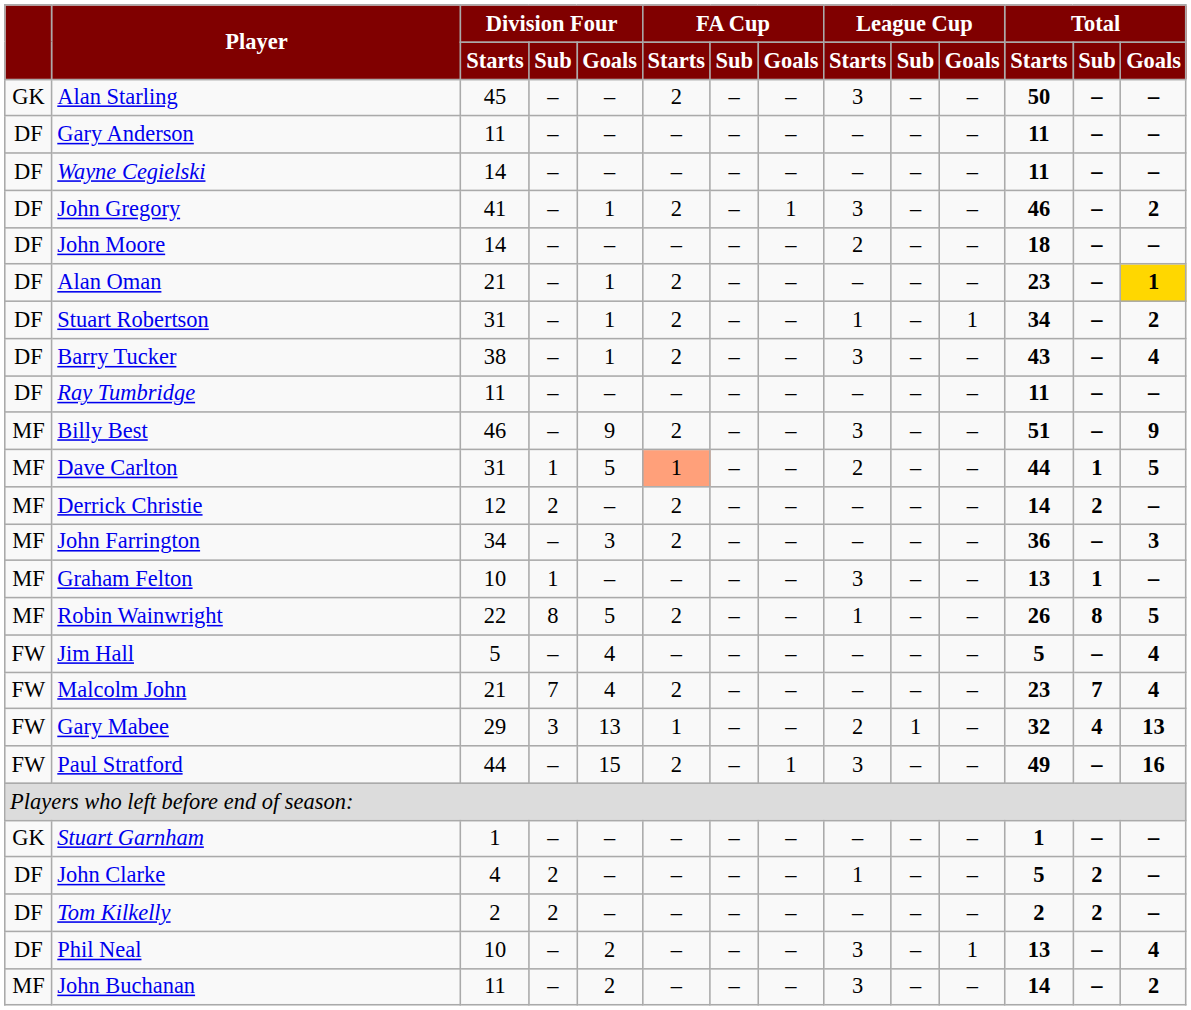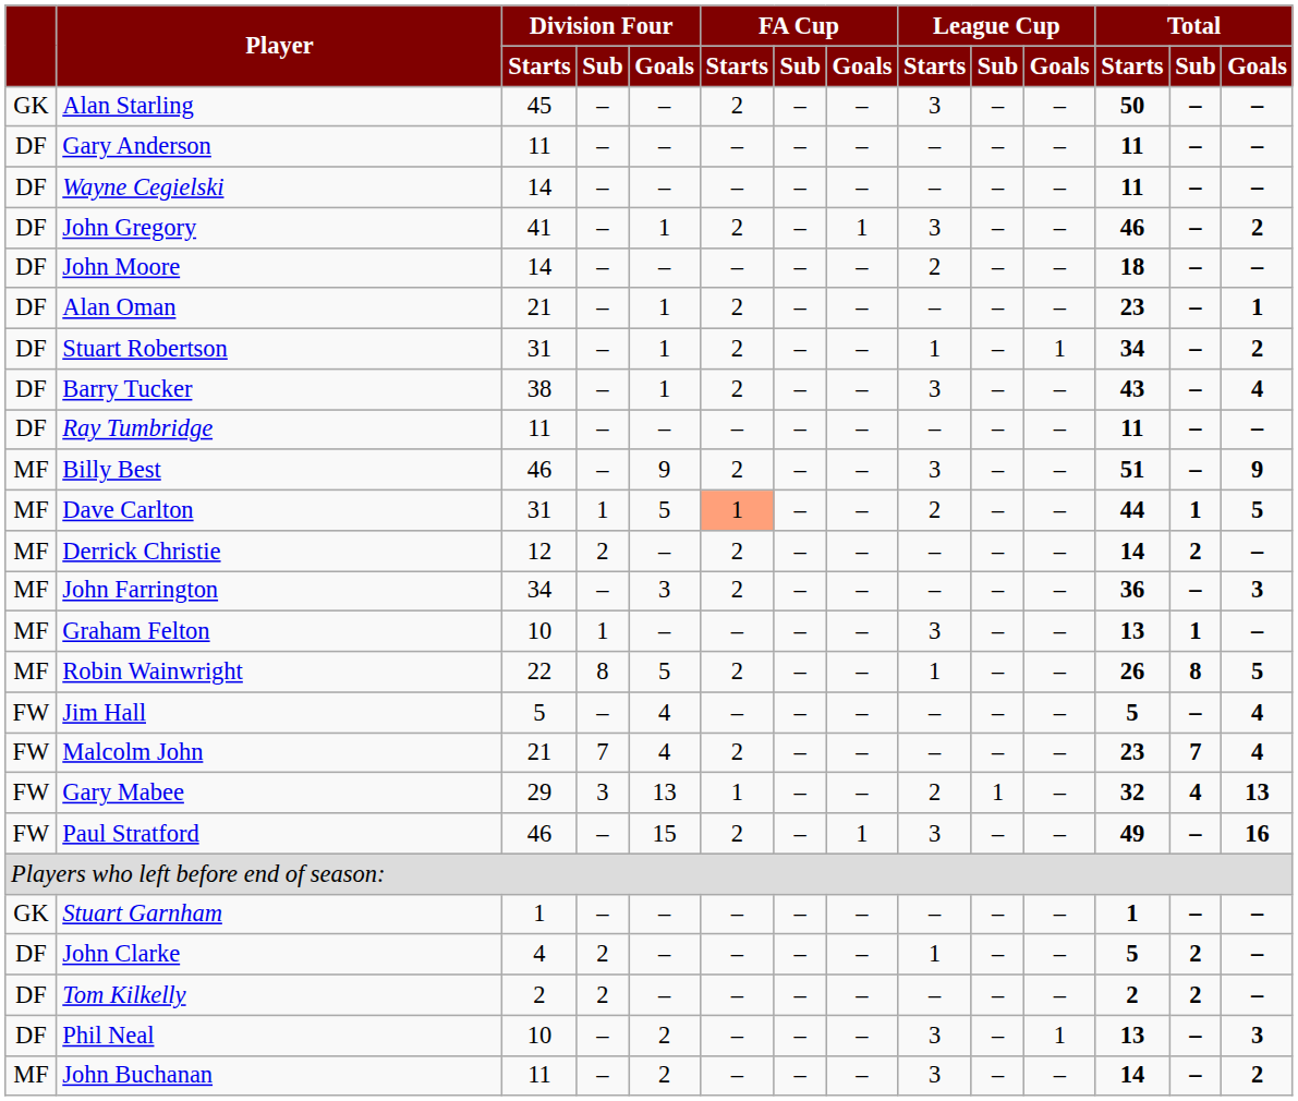Alan Oman | Total / Goals: gold background -> no background
Paul Stratford | Division Four / Starts: 44 -> 46
Phil Neal | Total / Goals: 4 -> 3
